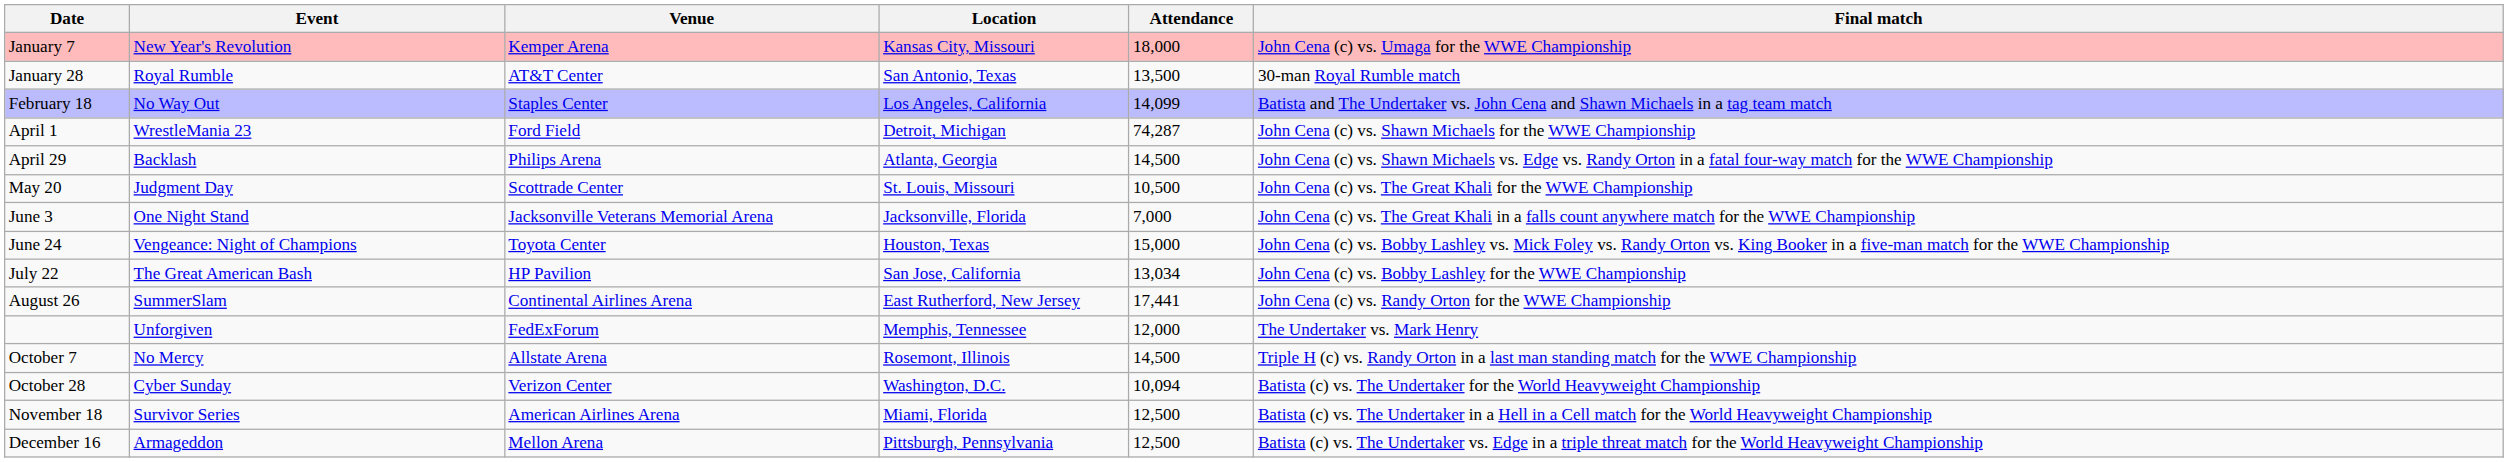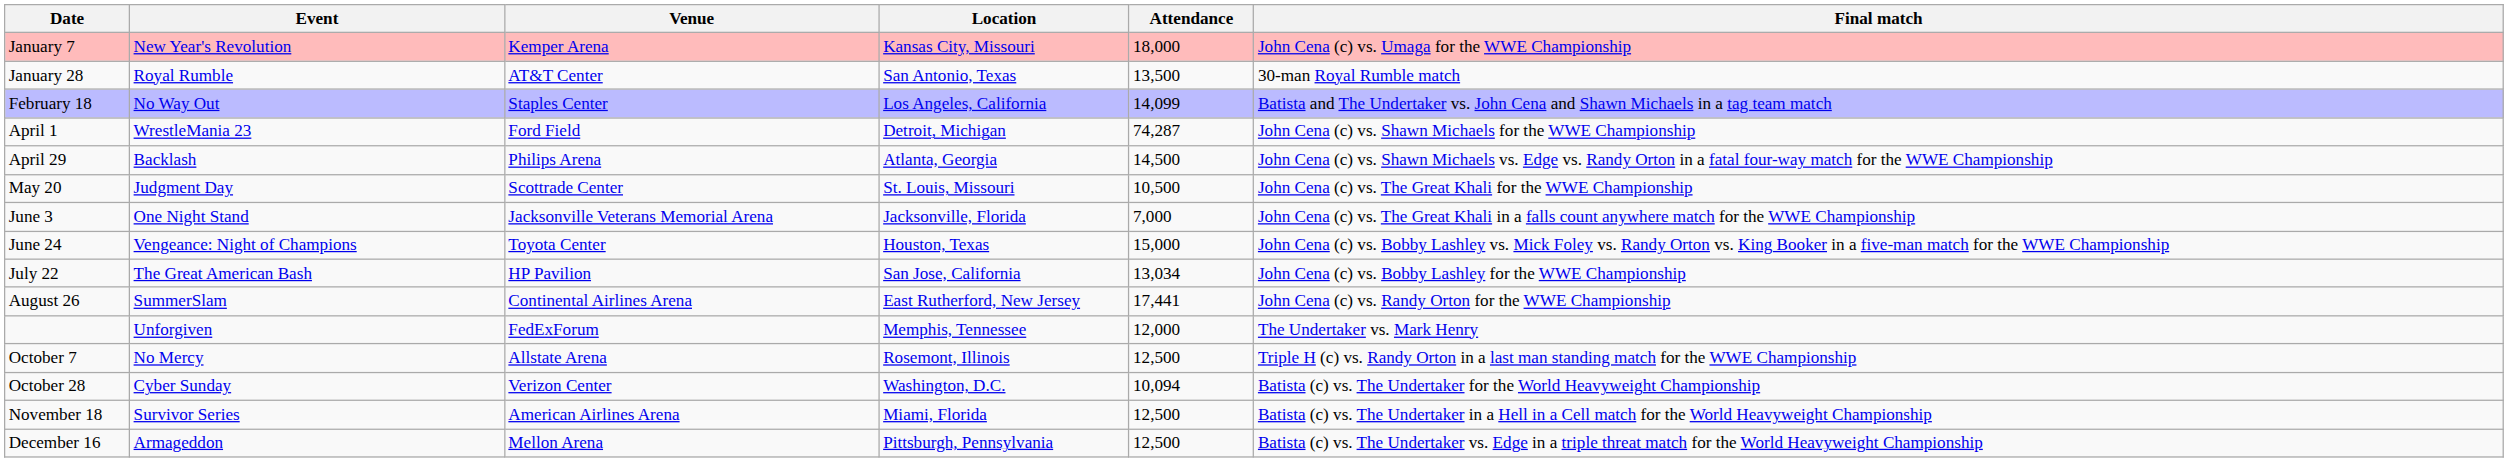October 7 | Attendance: 14,500 -> 12,500
